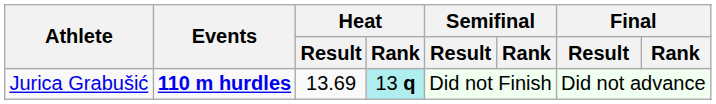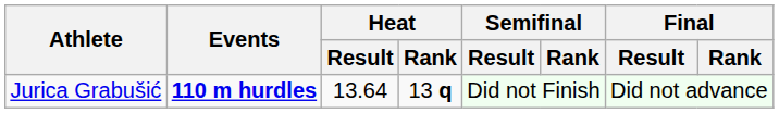Jurica Grabušić | Heat / Result: 13.69 -> 13.64
Jurica Grabušić | Heat / Rank: paleturquoise background -> no background
